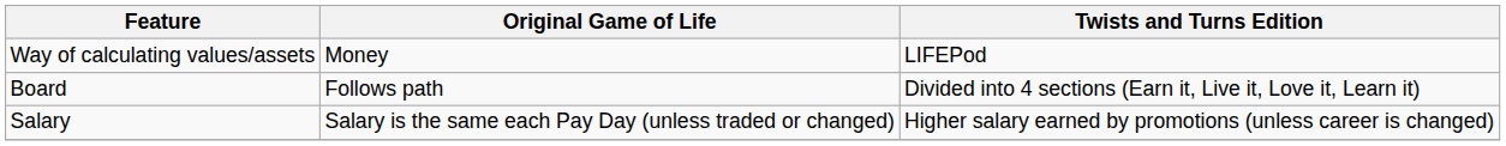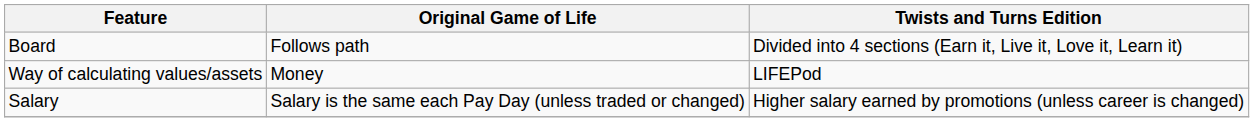rows swapped: Board <-> Way of calculating values/assets
